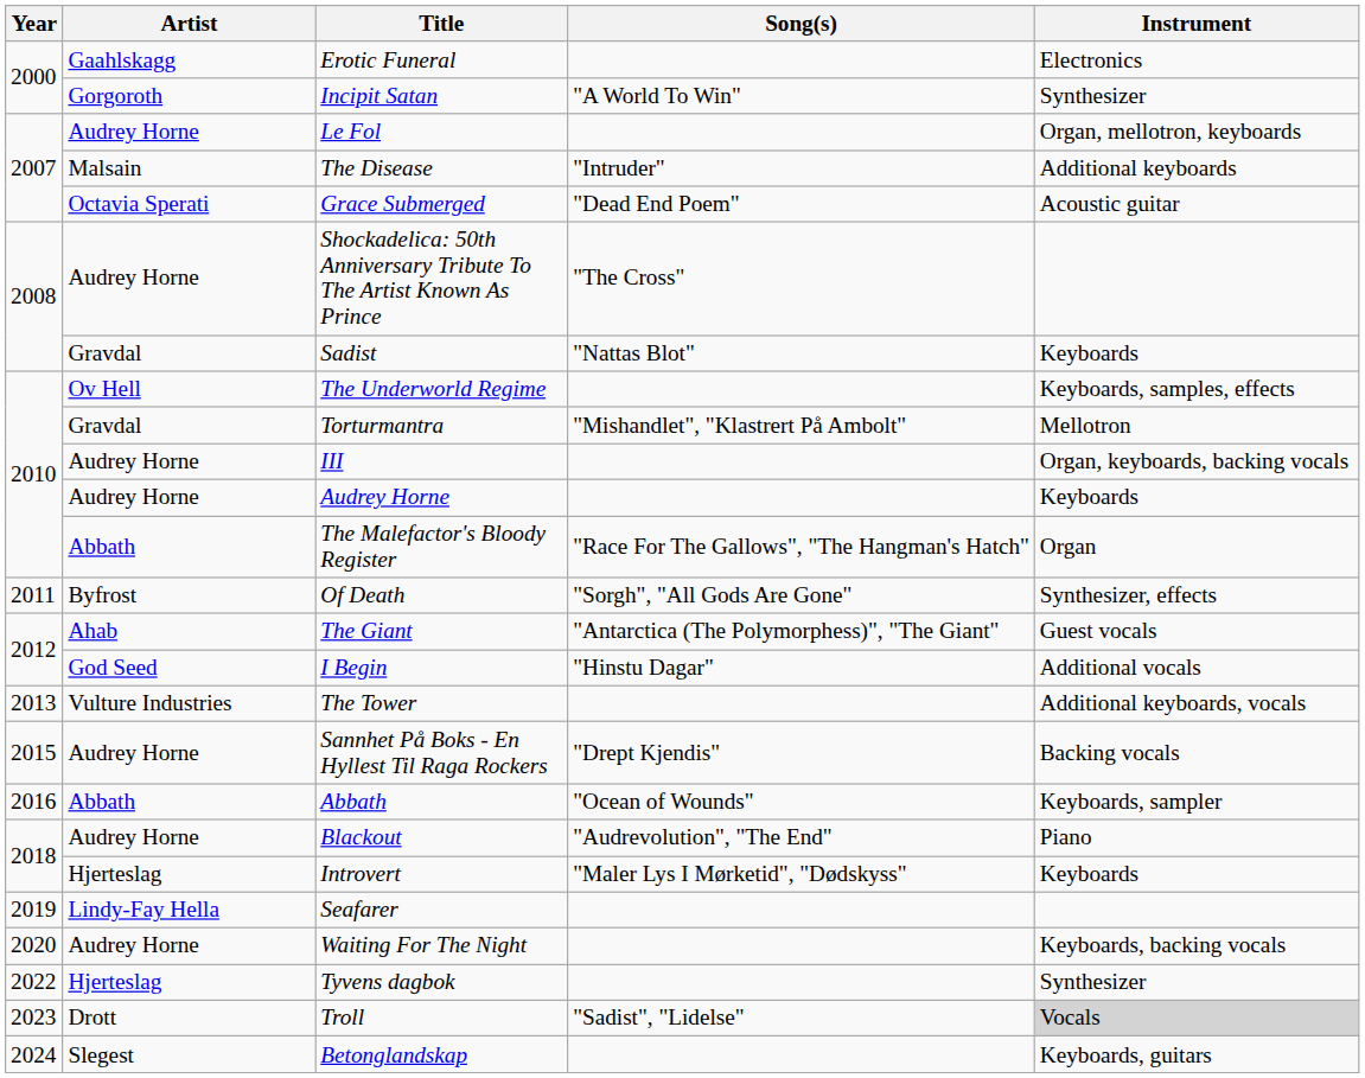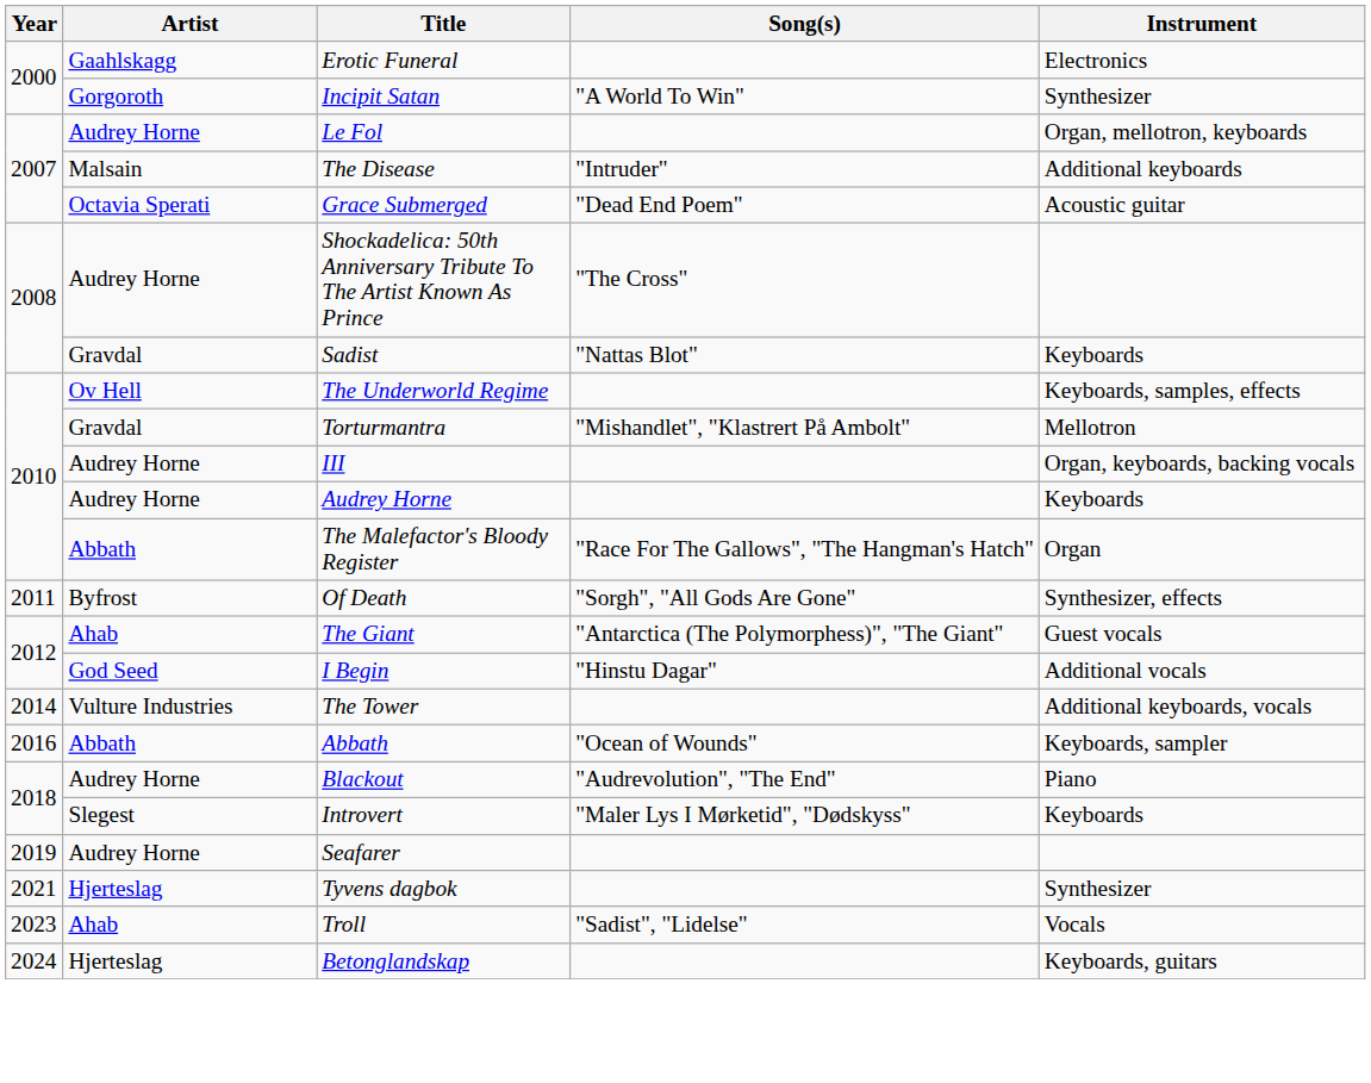The Tower | Year: 2013 -> 2014
- row: 2015 | Audrey Horne | Sannhet På Boks - En Hyllest Til Raga Rockers | "Drept Kjendis" | Backing vocals
Introvert | Artist: Hjerteslag -> Slegest
Seafarer | Artist: Lindy-Fay Hella -> Audrey Horne
- row: 2020 | Audrey Horne | Waiting For The Night | Keyboards, backing vocals
Tyvens dagbok | Year: 2022 -> 2021
Troll | Artist: Drott -> Ahab
Troll | Instrument: lightgrey background -> no background
Betonglandskap | Artist: Slegest -> Hjerteslag
